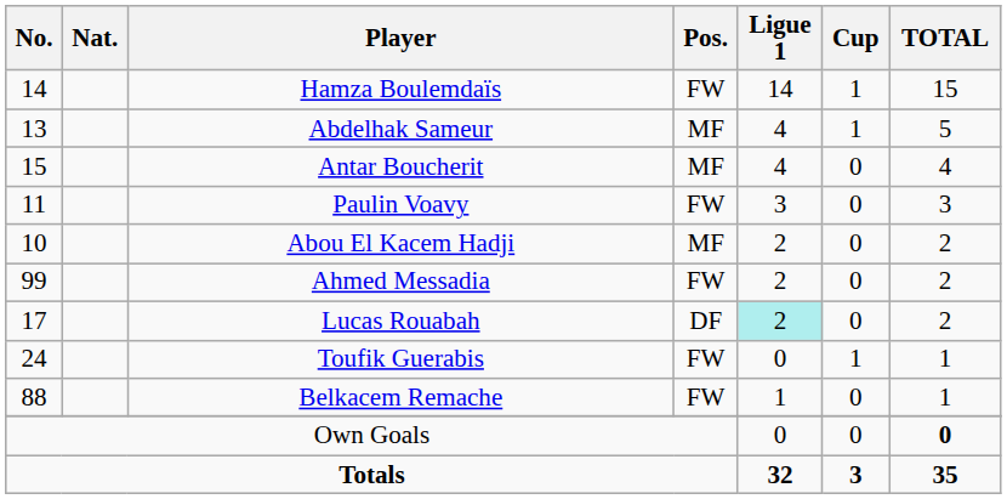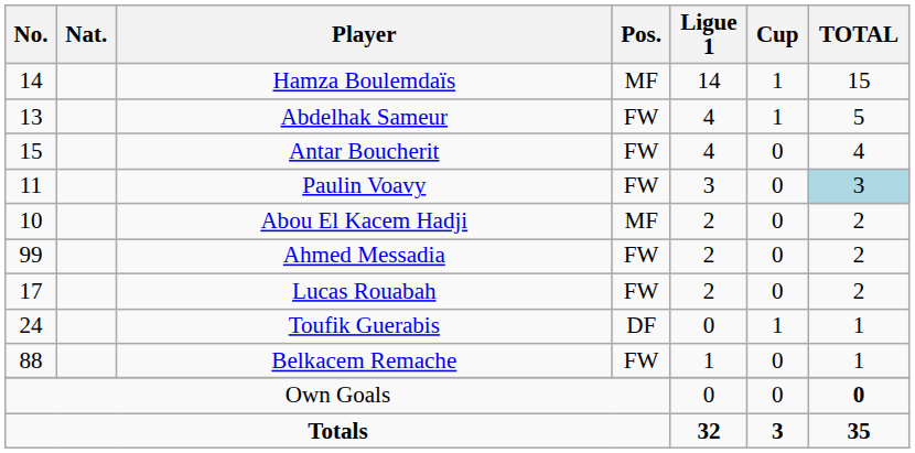Hamza Boulemdaïs | Pos.: FW -> MF
Abdelhak Sameur | Pos.: MF -> FW
Antar Boucherit | Pos.: MF -> FW
Paulin Voavy | TOTAL: no background -> lightblue background
Lucas Rouabah | Pos.: DF -> FW
Lucas Rouabah | Ligue 1: paleturquoise background -> no background
Toufik Guerabis | Pos.: FW -> DF
